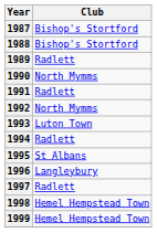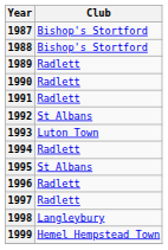1990 | Club: North Mymms -> Radlett
1992 | Club: North Mymms -> St Albans
1996 | Club: Langleybury -> Radlett
1998 | Club: Hemel Hempstead Town -> Langleybury
